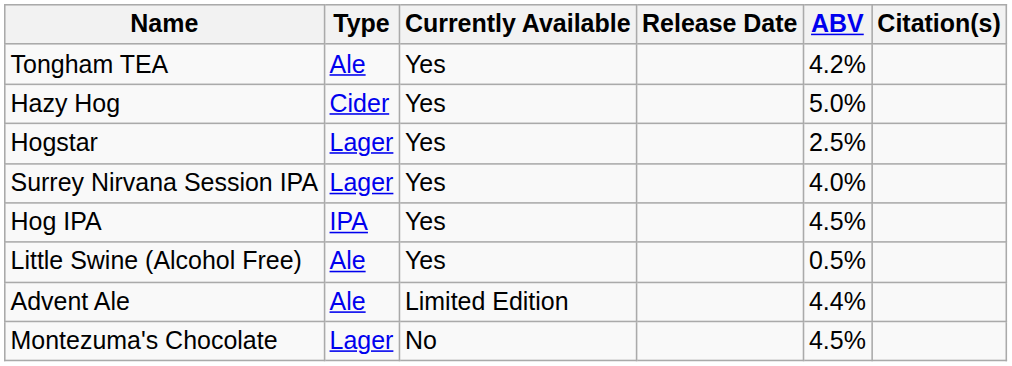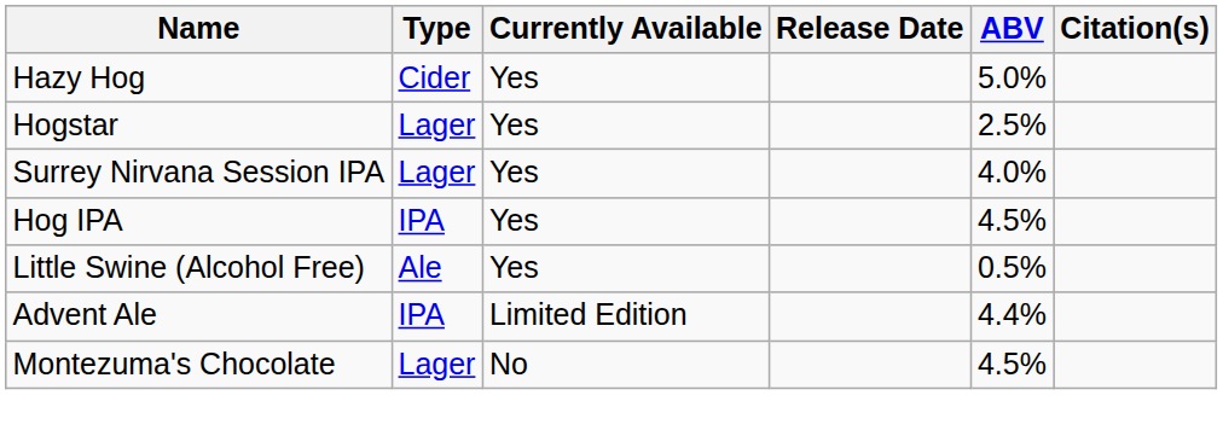- row: Tongham TEA | Ale | Yes | 4.2%
Advent Ale | Type: Ale -> IPA
